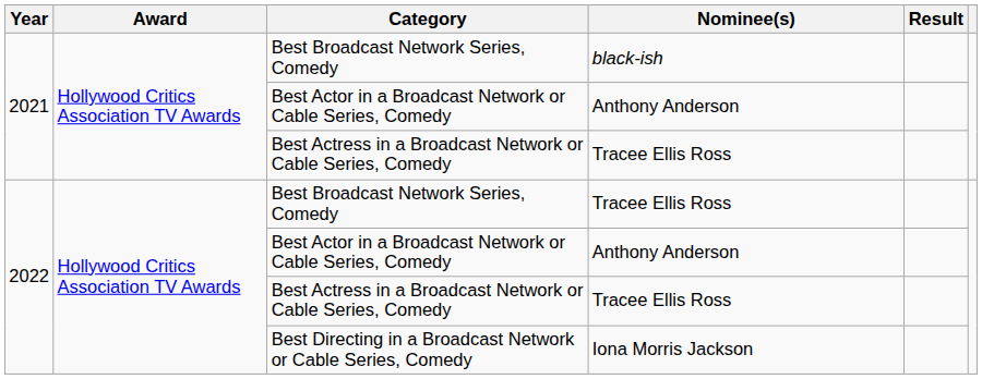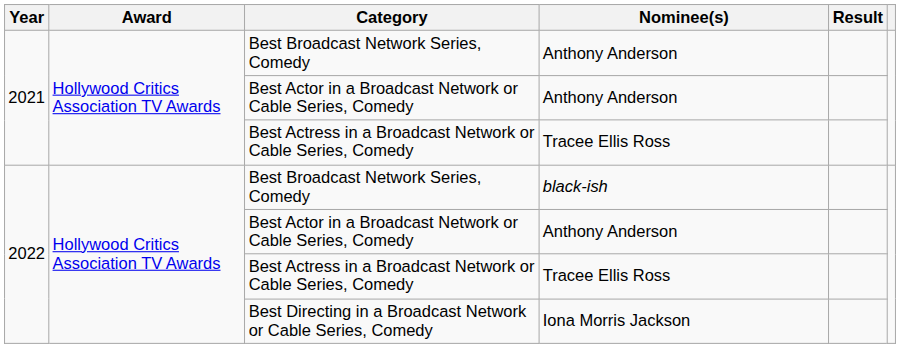2021 / Best Broadcast Network Series, Comedy | Nominee(s): black-ish -> Anthony Anderson
2022 / Best Broadcast Network Series, Comedy | Nominee(s): Tracee Ellis Ross -> black-ish
